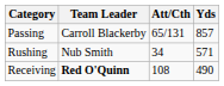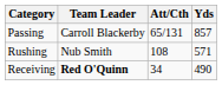Rushing | Att/Cth: 34 -> 108
Receiving | Att/Cth: 108 -> 34
